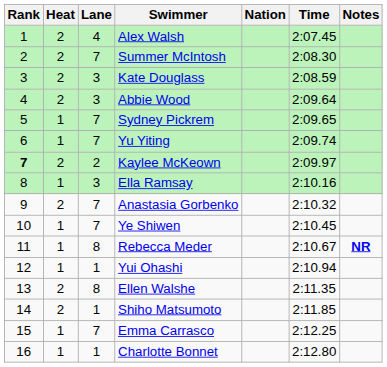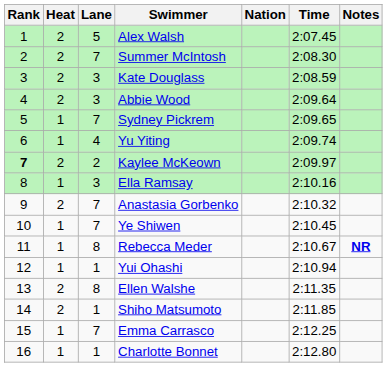Alex Walsh | Lane: 4 -> 5
Yu Yiting | Lane: 7 -> 4
